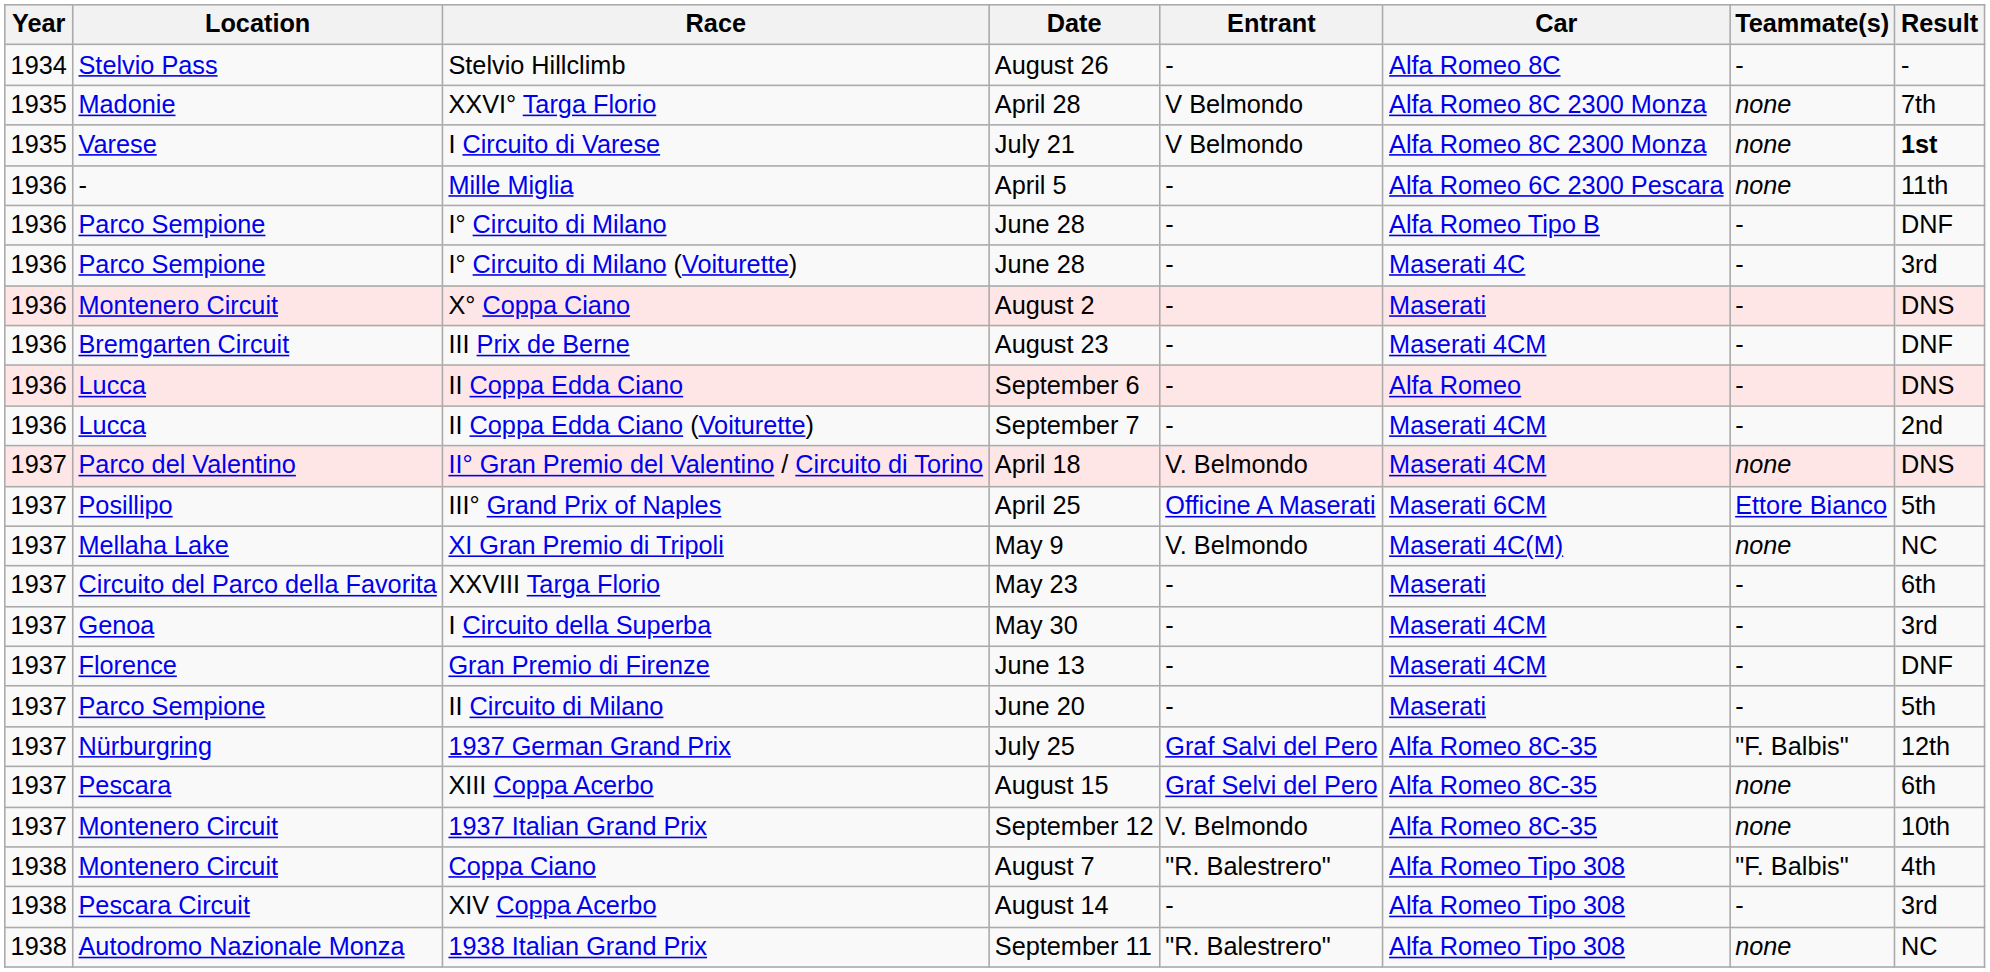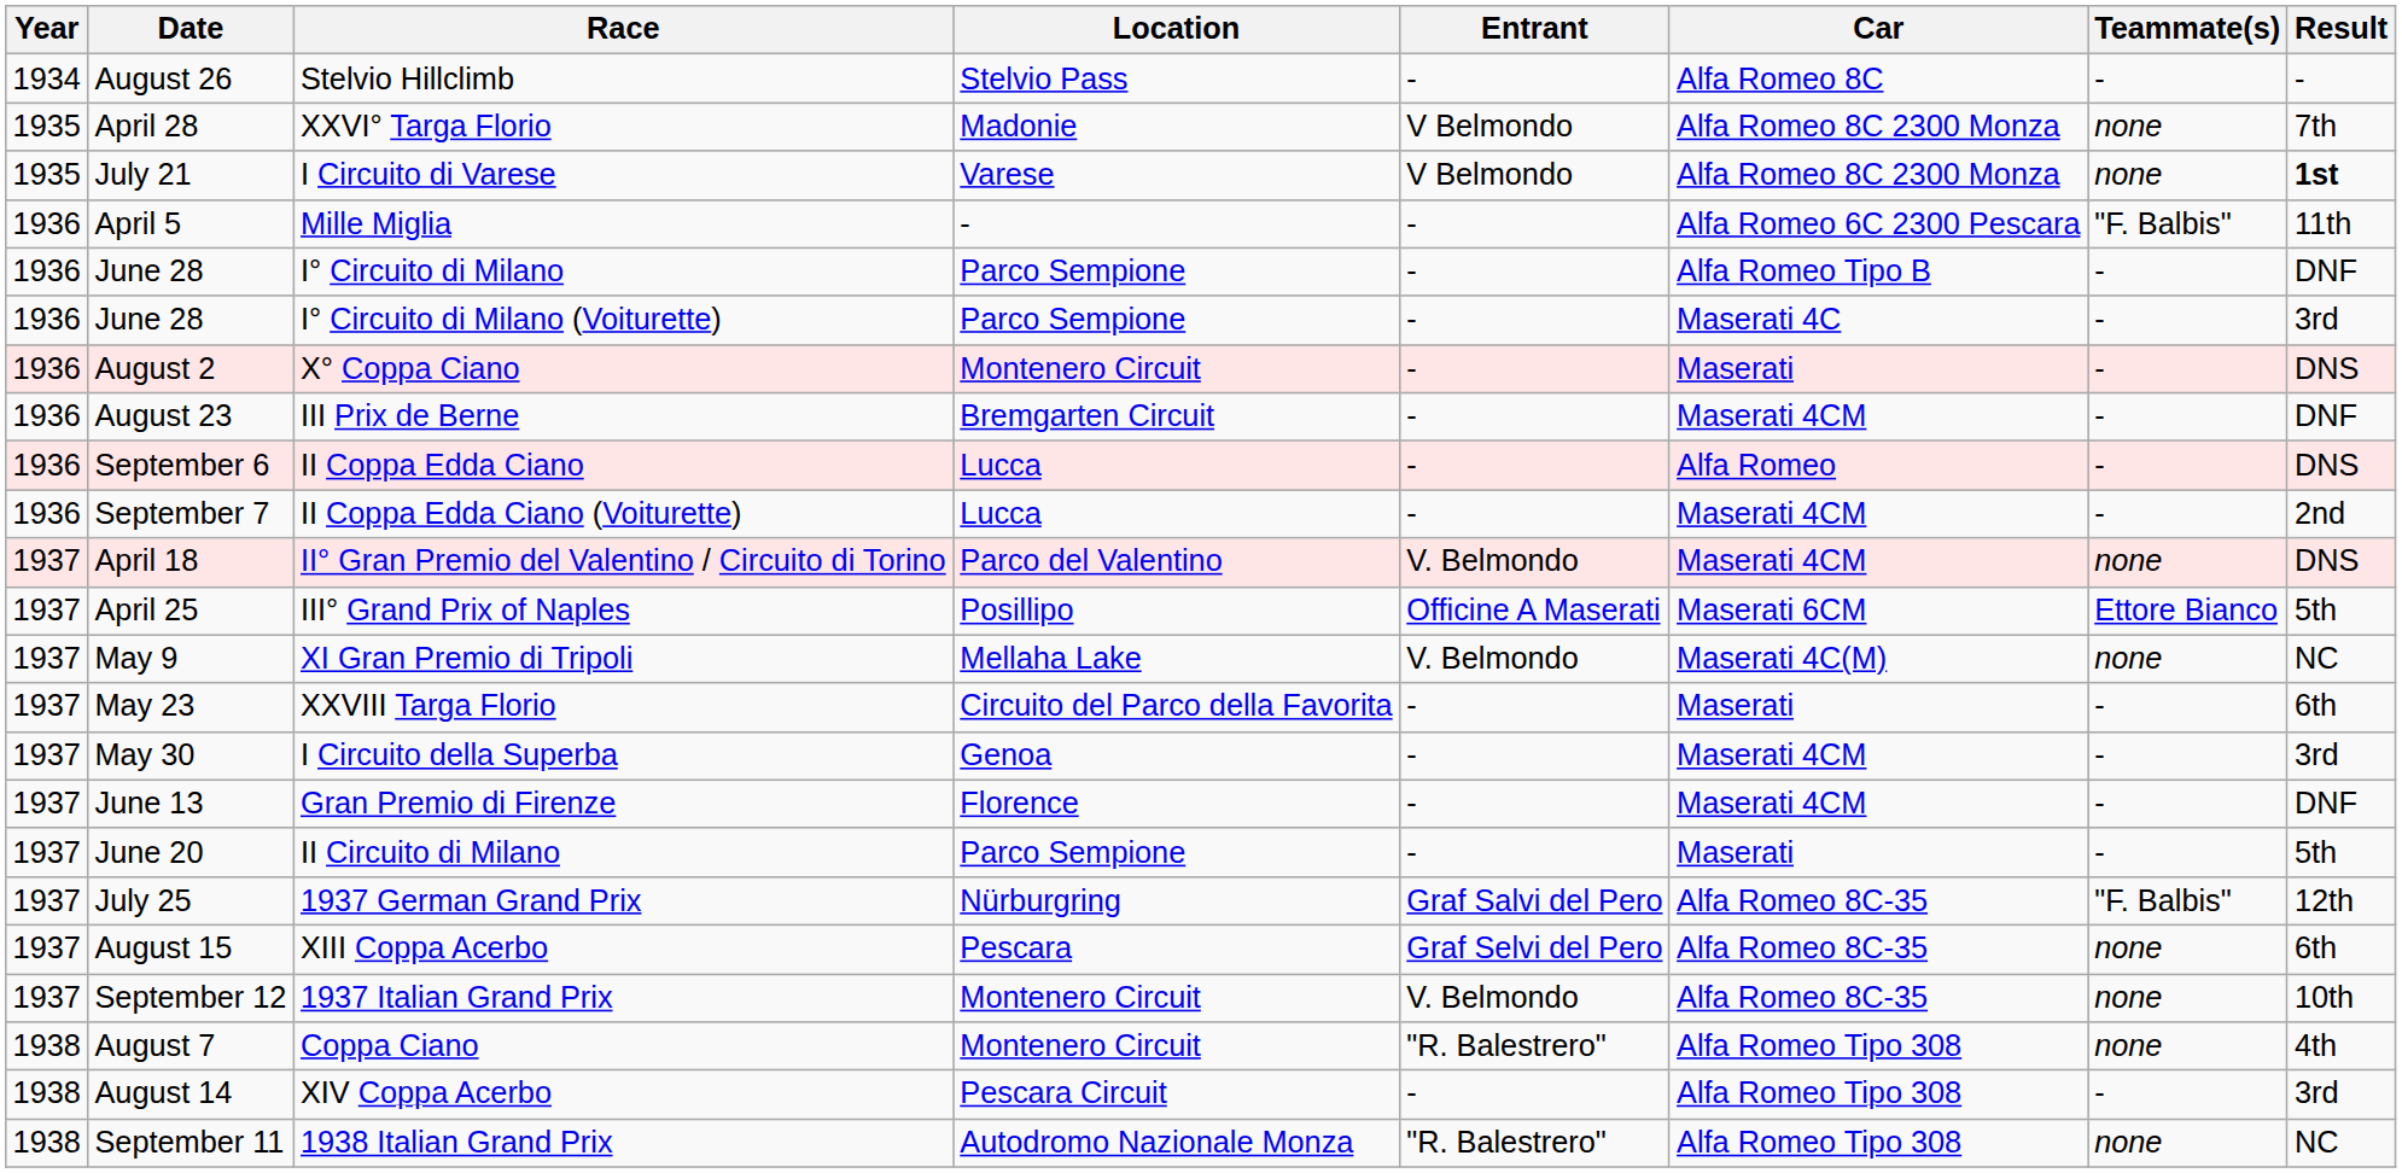columns swapped: Date <-> Location
Mille Miglia | Teammate(s): none -> "F. Balbis"
Coppa Ciano | Teammate(s): "F. Balbis" -> none
